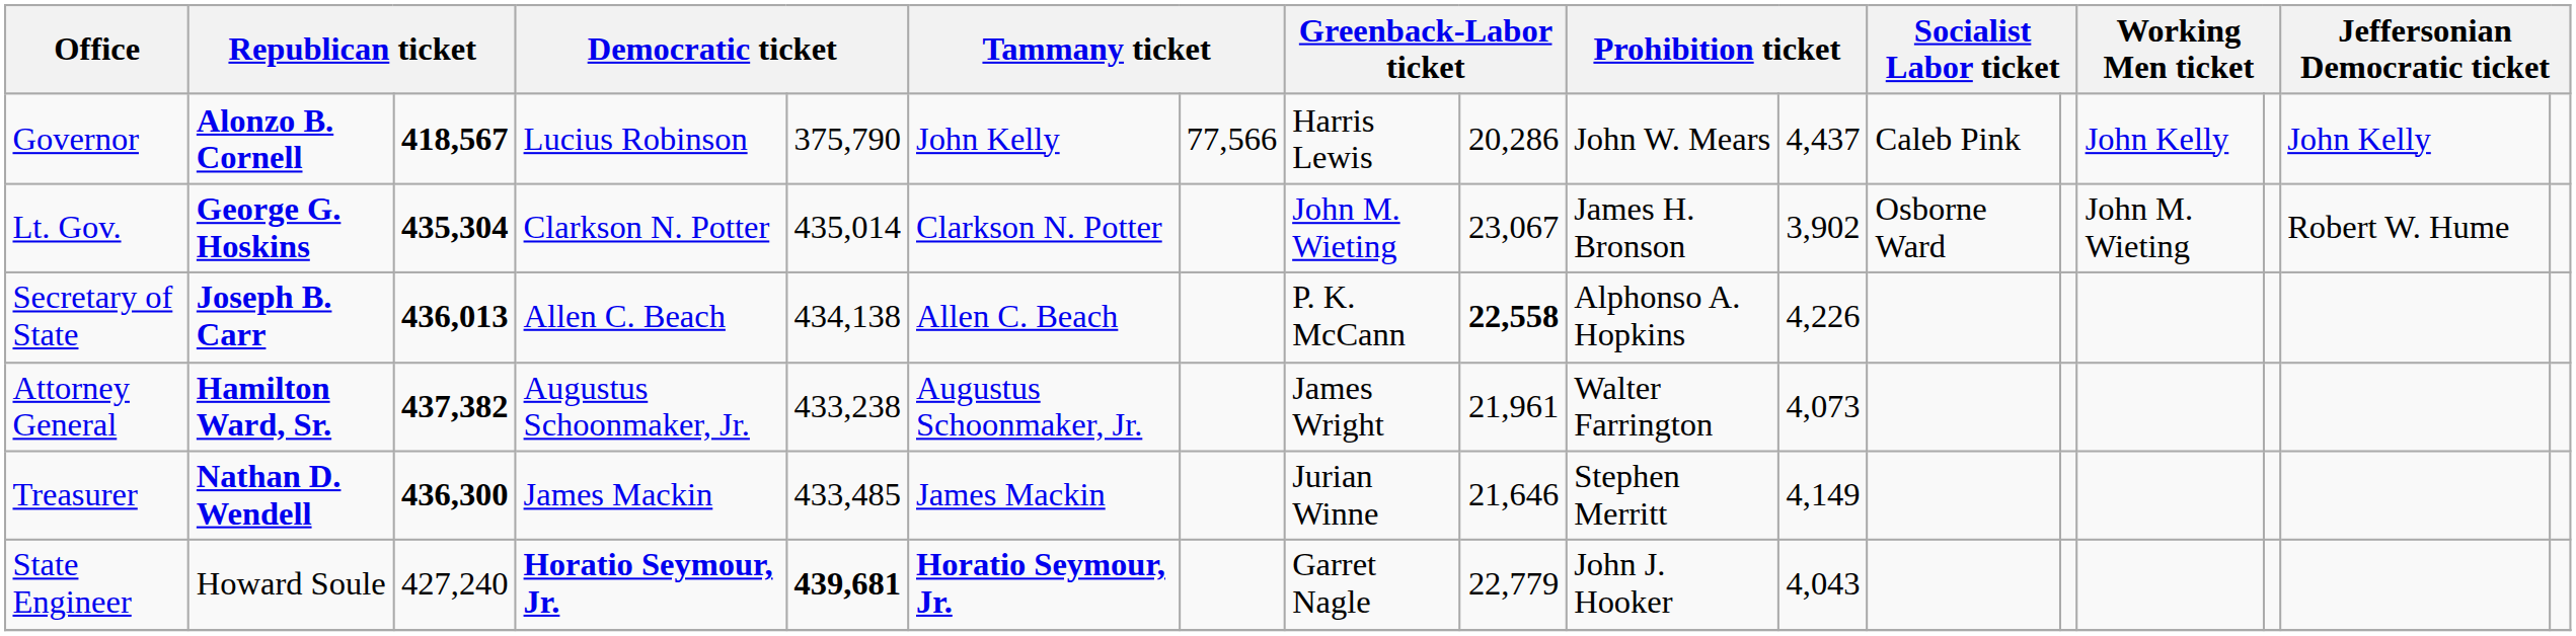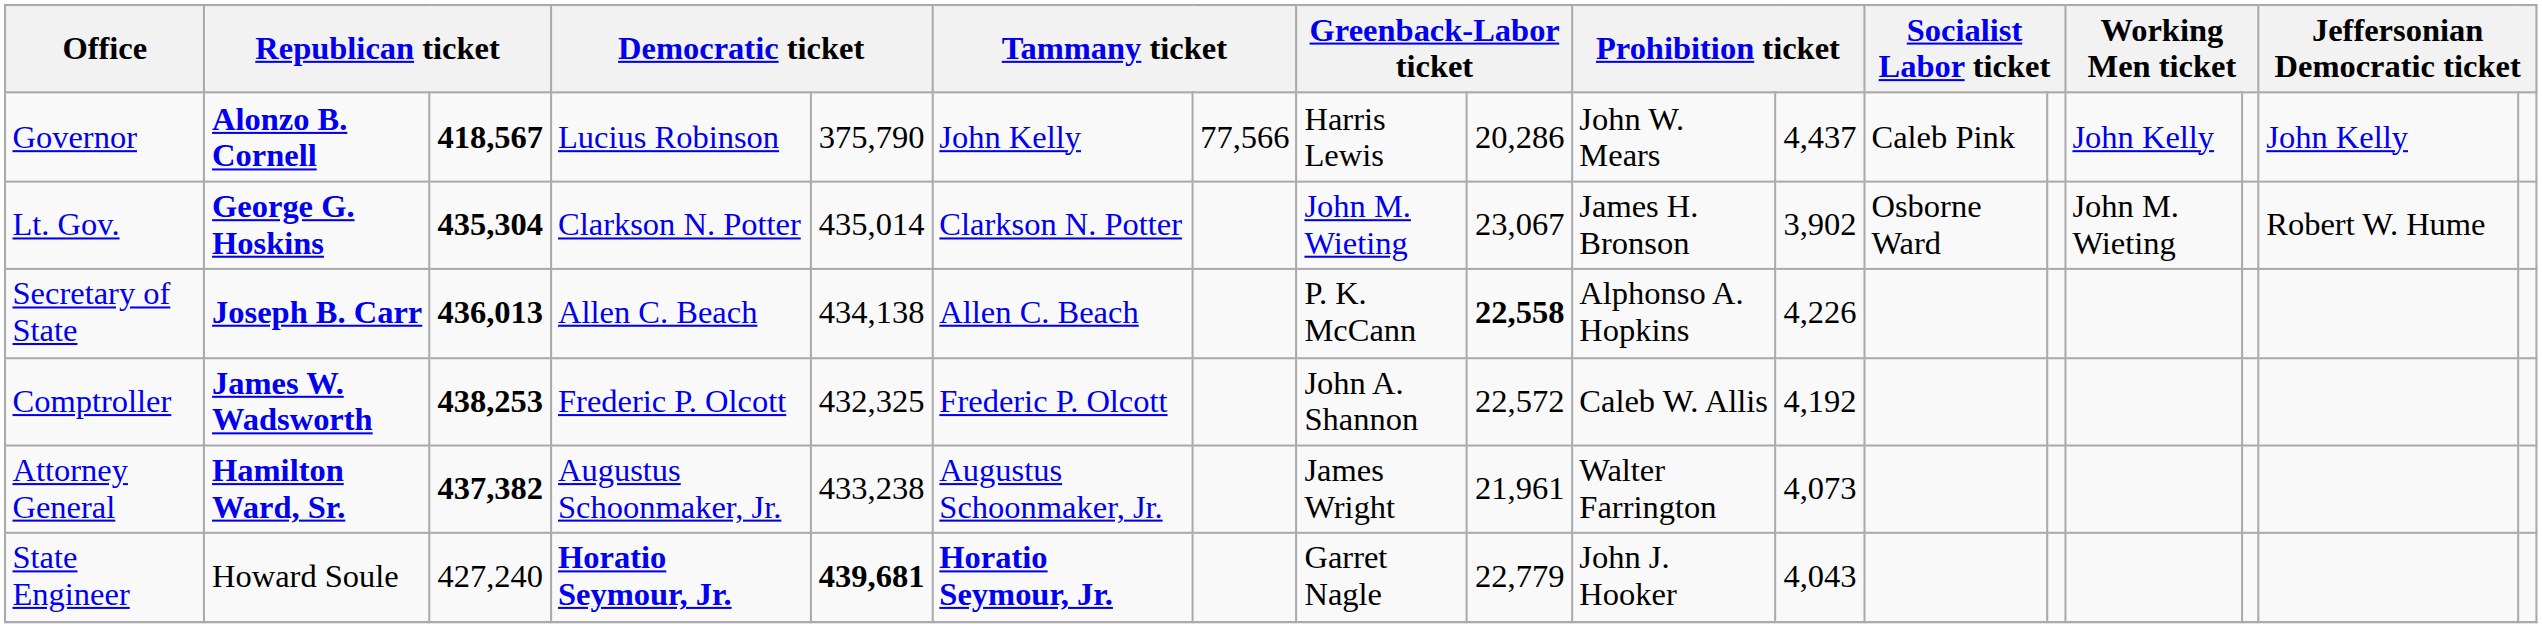+ row: Comptroller | James W. Wadsworth | 438,253 | Frederic P. Olcott | 432,325 | Frederic P. Olcott | John A. Shannon | 22,572 | Caleb W. Allis | 4,192
- row: Treasurer | Nathan D. Wendell | 436,300 | James Mackin | 433,485 | James Mackin | Jurian Winne | 21,646 | Stephen Merritt | 4,149
